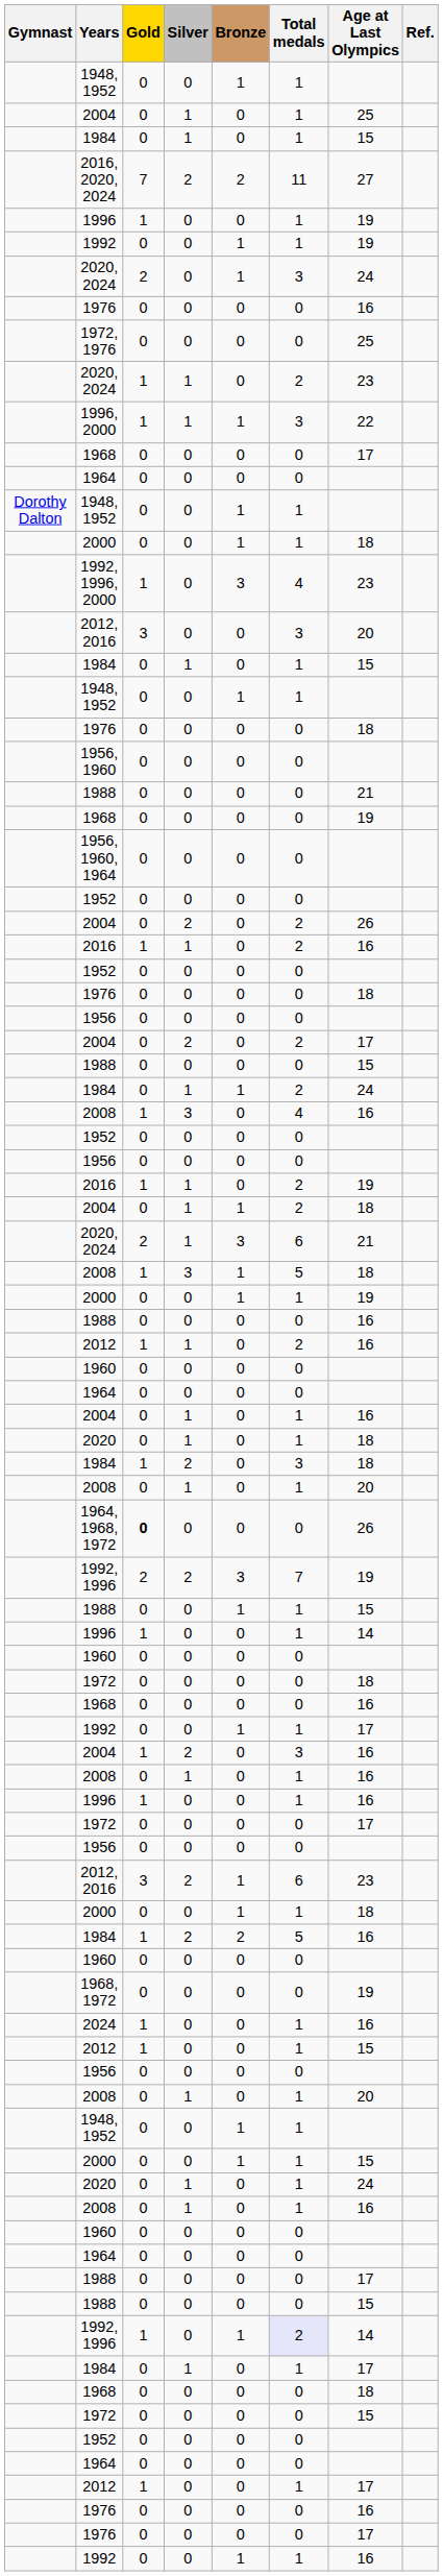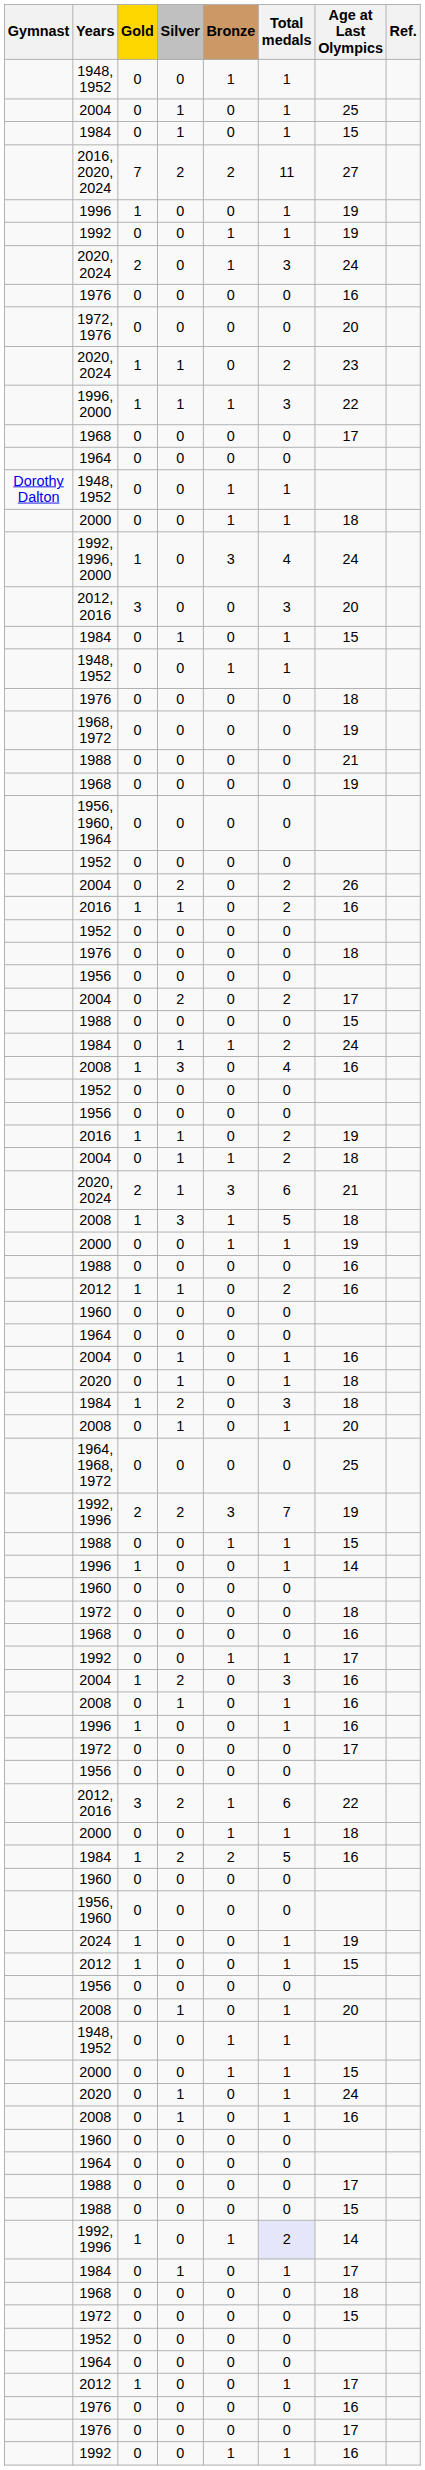1972, 1976 | Age at Last Olympics: 25 -> 20
1992, 1996, 2000 | Age at Last Olympics: 23 -> 24
rows swapped: 1956, 1960 <-> 1968, 1972
1964, 1968, 1972 | Gold: bold -> normal
1964, 1968, 1972 | Age at Last Olympics: 26 -> 25
2012, 2016 / 2 | Age at Last Olympics: 23 -> 22
2024 | Age at Last Olympics: 16 -> 19
